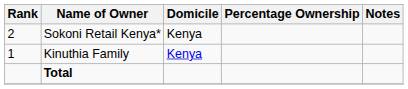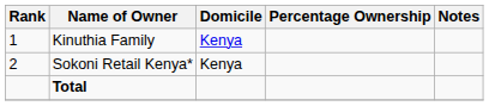rows swapped: Kinuthia Family <-> Sokoni Retail Kenya*
